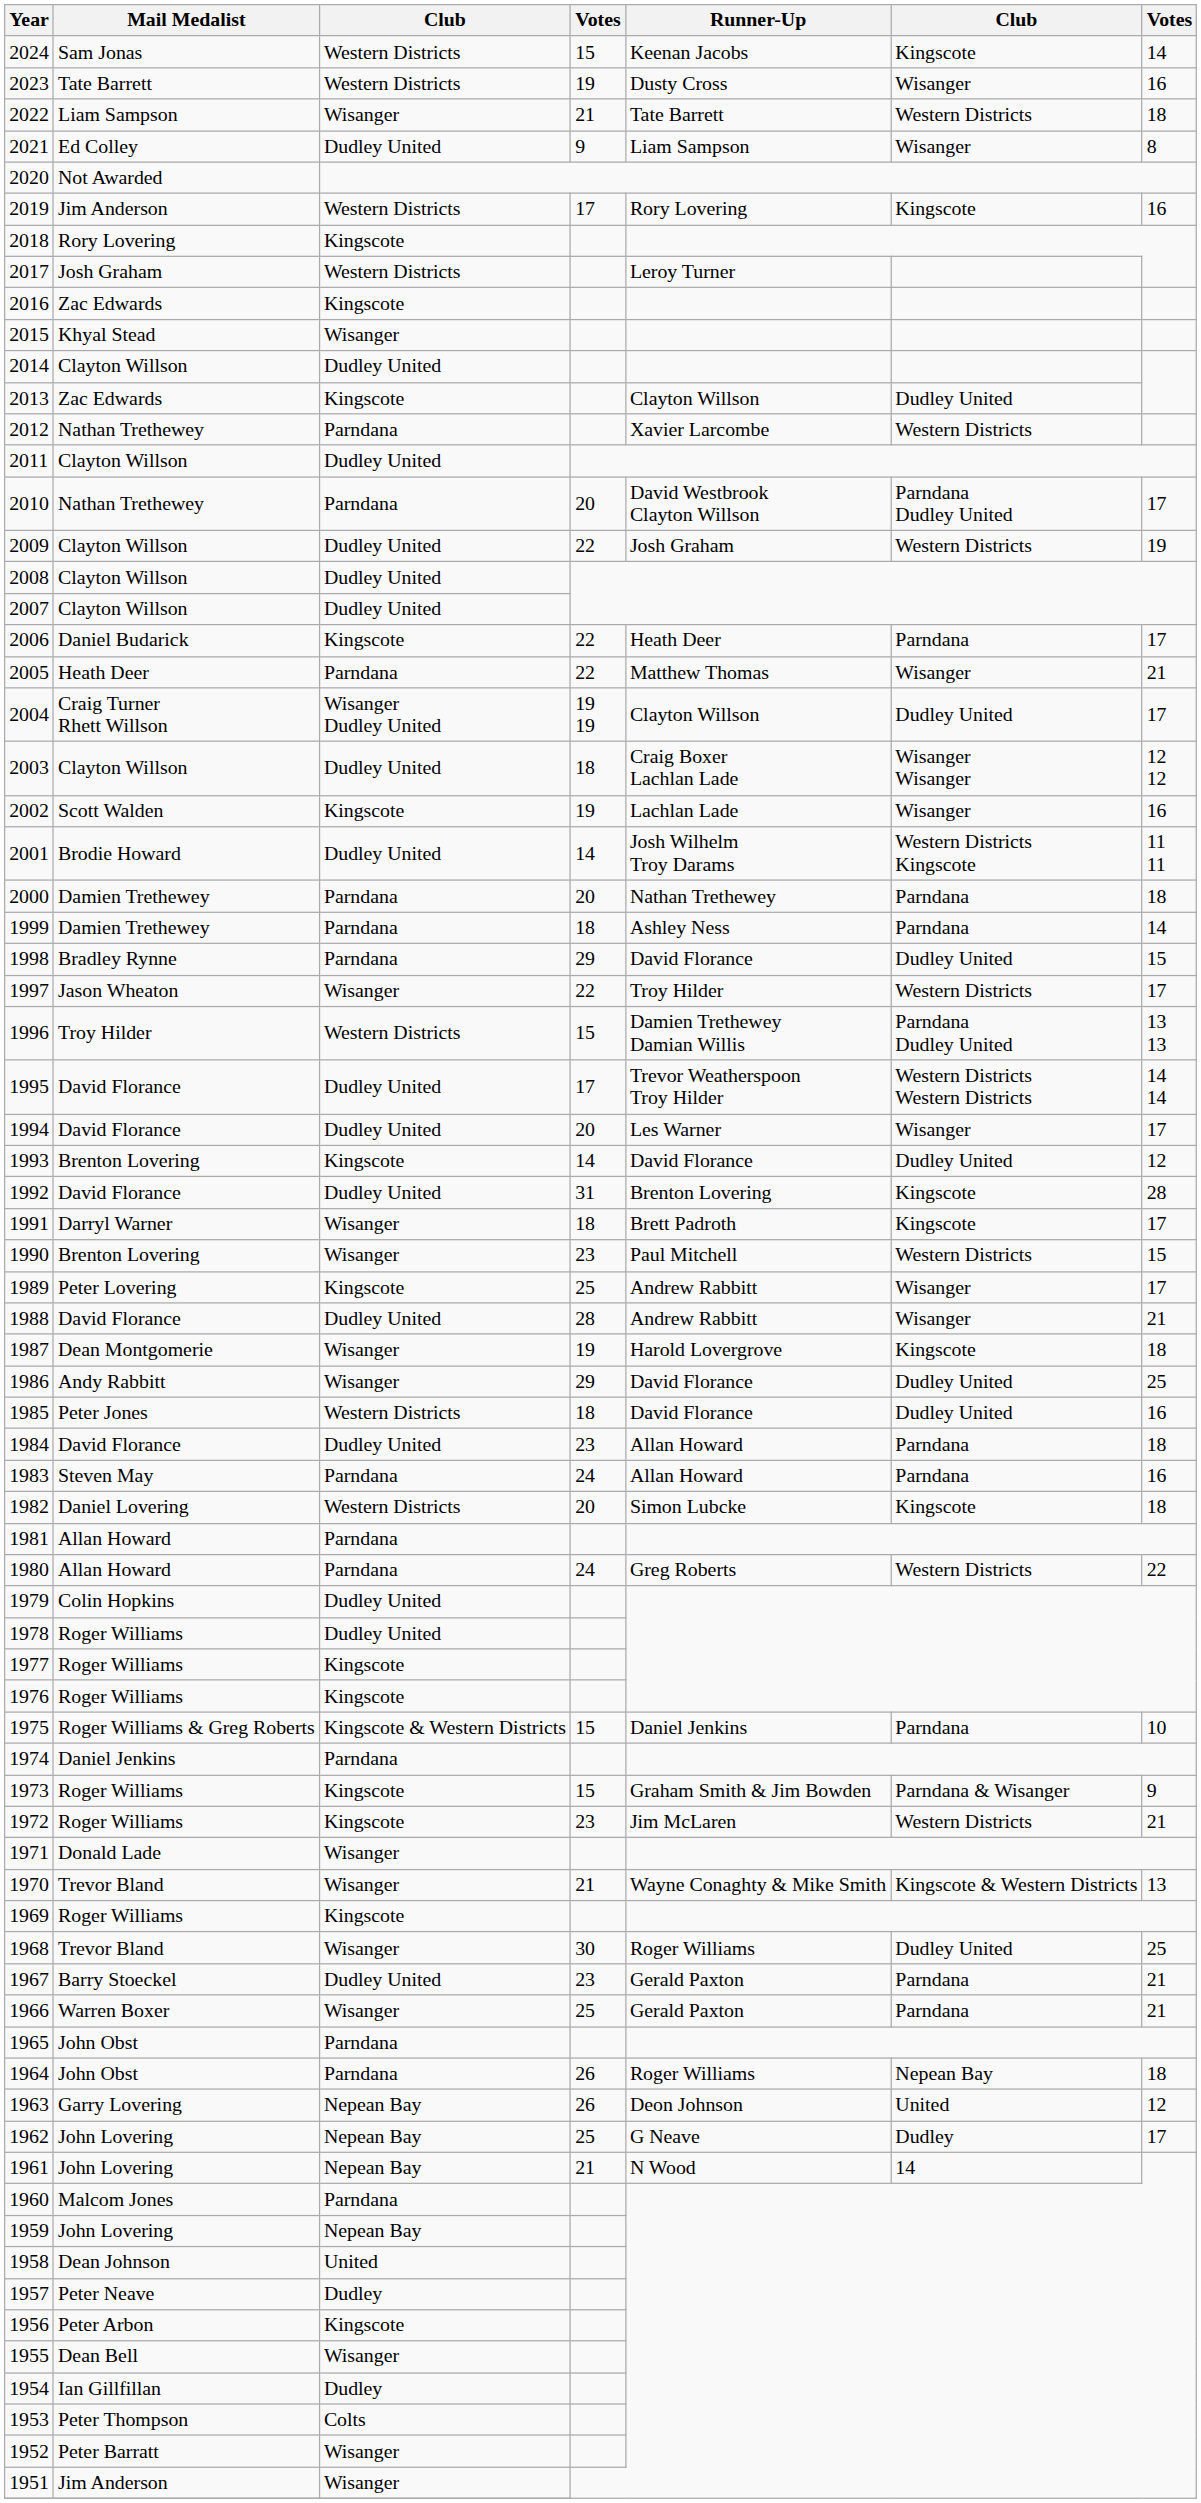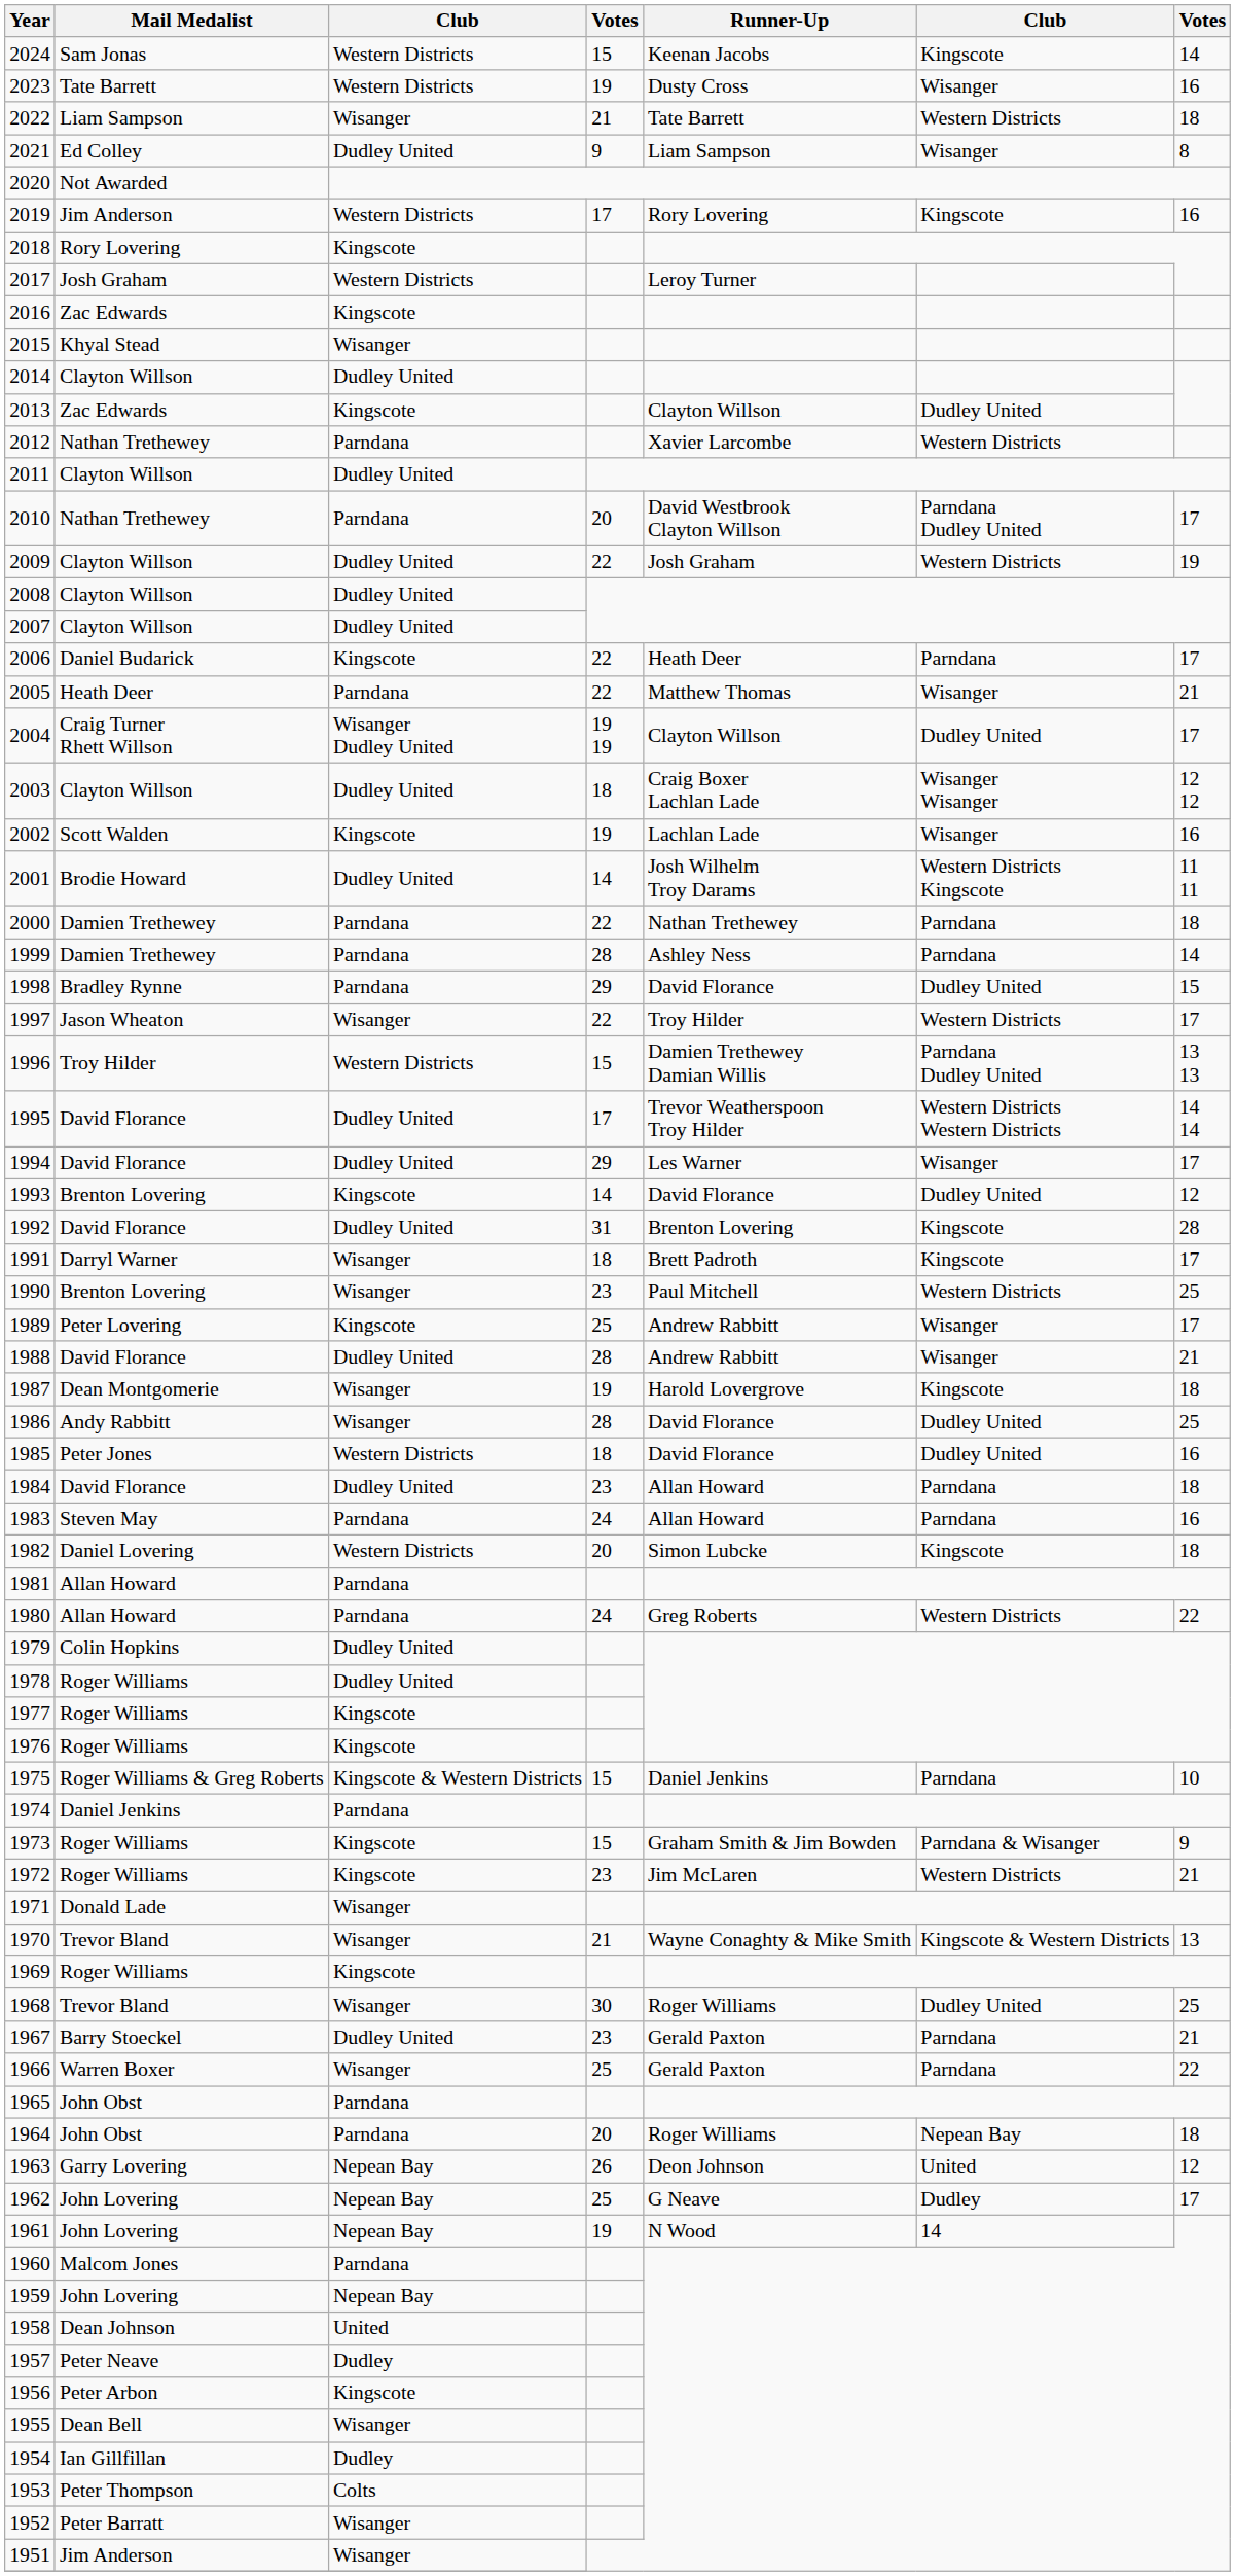2000 | column 4: 20 -> 22
1999 | column 4: 18 -> 28
1994 | column 4: 20 -> 29
1990 | column 7: 15 -> 25
1986 | column 4: 29 -> 28
1966 | column 7: 21 -> 22
1964 | column 4: 26 -> 20
1961 | column 4: 21 -> 19
